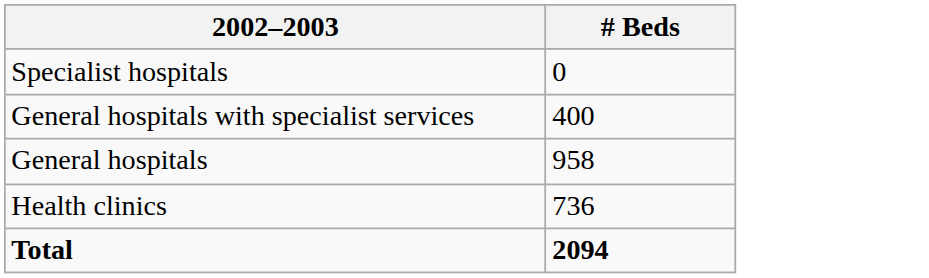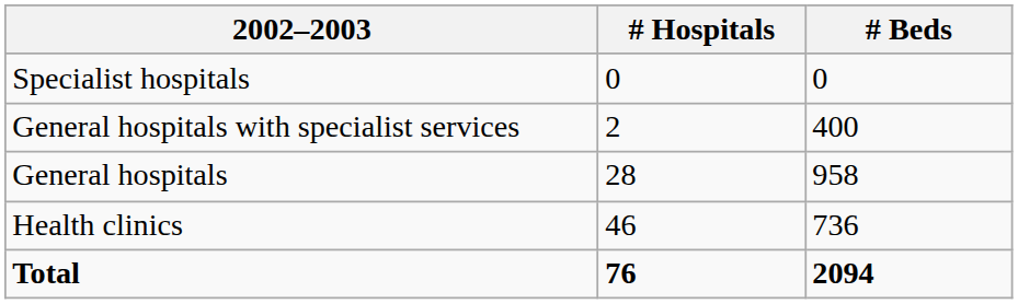+ column: # Hospitals | 0 | 2 | 28 | 46 | 76
